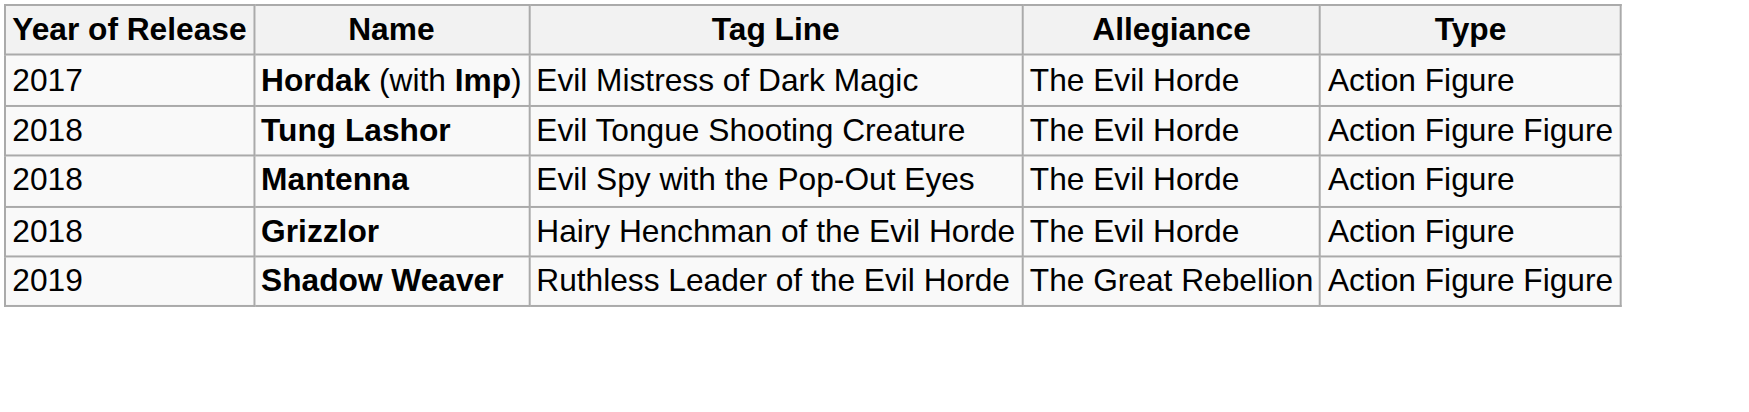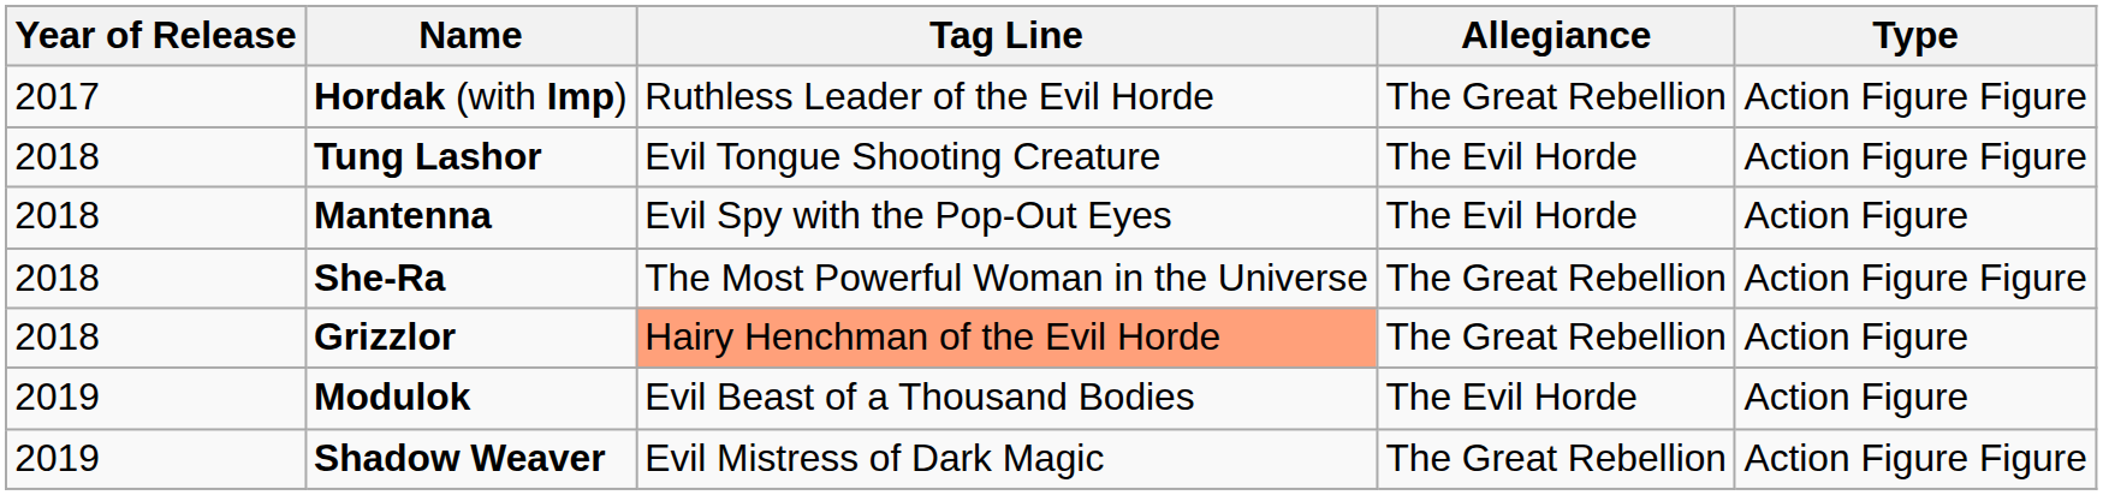Hordak (with Imp) | Tag Line: Evil Mistress of Dark Magic -> Ruthless Leader of the Evil Horde
Hordak (with Imp) | Allegiance: The Evil Horde -> The Great Rebellion
Hordak (with Imp) | Type: Action Figure -> Action Figure Figure
+ row: 2018 | She-Ra | The Most Powerful Woman in the Universe | The Great Rebellion | Action Figure Figure
Grizzlor | Tag Line: no background -> lightsalmon background
Grizzlor | Allegiance: The Evil Horde -> The Great Rebellion
+ row: 2019 | Modulok | Evil Beast of a Thousand Bodies | The Evil Horde | Action Figure
Shadow Weaver | Tag Line: Ruthless Leader of the Evil Horde -> Evil Mistress of Dark Magic
